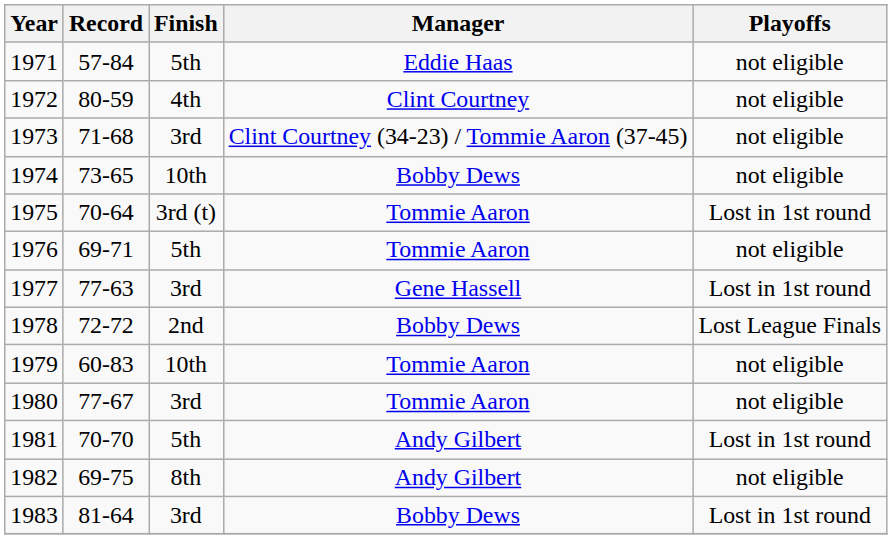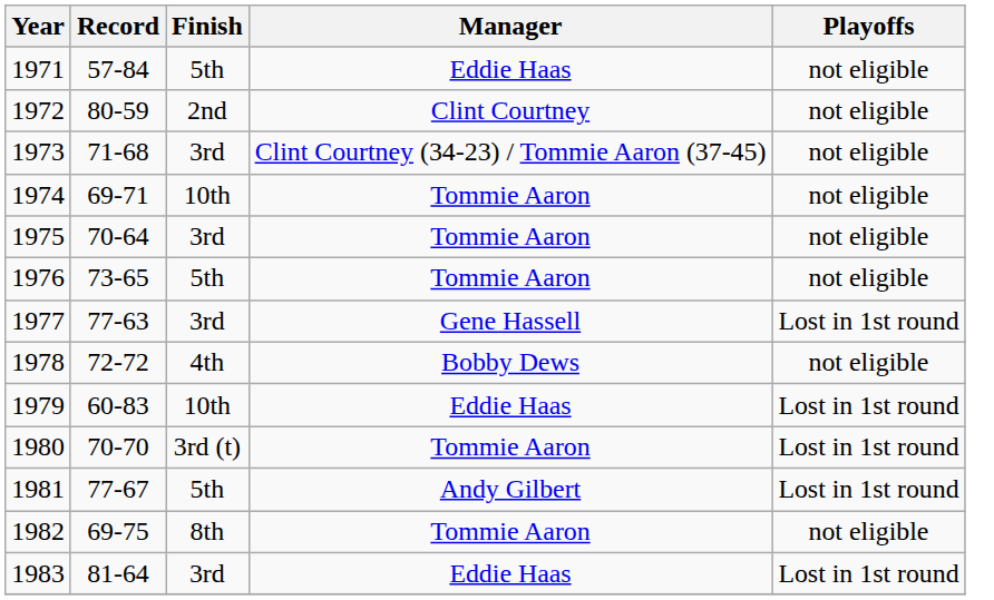1972 | Finish: 4th -> 2nd
1974 | Record: 73-65 -> 69-71
1974 | Manager: Bobby Dews -> Tommie Aaron
1975 | Finish: 3rd (t) -> 3rd
1975 | Playoffs: Lost in 1st round -> not eligible
1976 | Record: 69-71 -> 73-65
1978 | Finish: 2nd -> 4th
1978 | Playoffs: Lost League Finals -> not eligible
1979 | Manager: Tommie Aaron -> Eddie Haas
1979 | Playoffs: not eligible -> Lost in 1st round
1980 | Record: 77-67 -> 70-70
1980 | Finish: 3rd -> 3rd (t)
1980 | Playoffs: not eligible -> Lost in 1st round
1981 | Record: 70-70 -> 77-67
1982 | Manager: Andy Gilbert -> Tommie Aaron
1983 | Manager: Bobby Dews -> Eddie Haas
